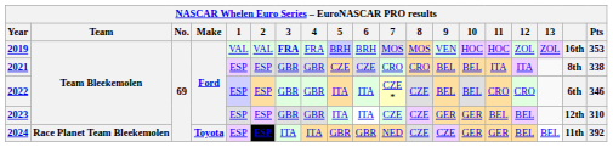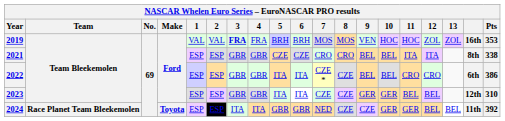2022 | Pts: 346 -> 386
